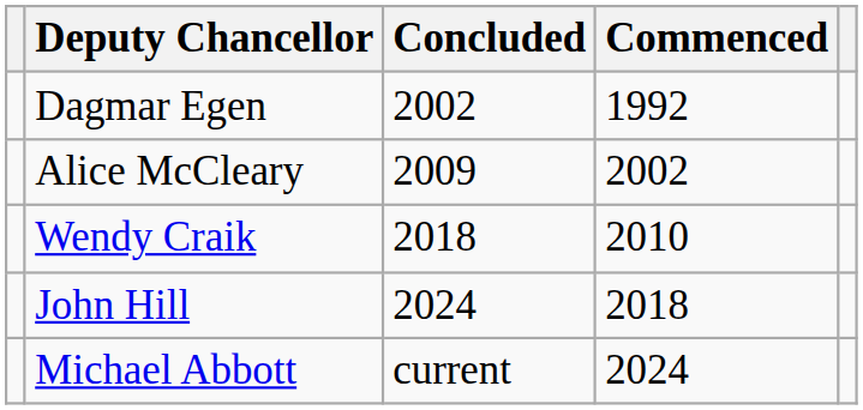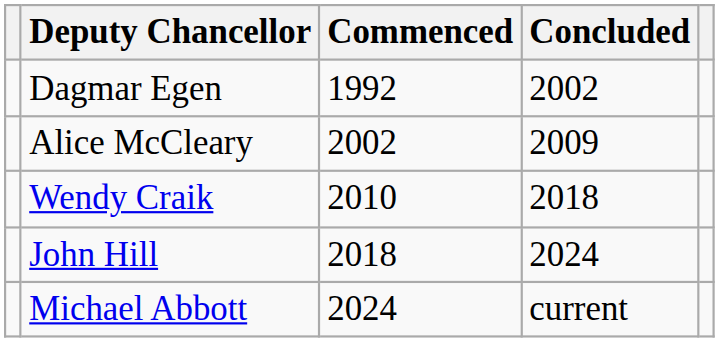columns swapped: Commenced <-> Concluded
